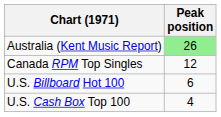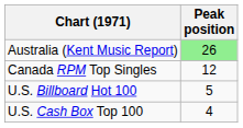U.S. Billboard Hot 100 | Peak position: 6 -> 5
